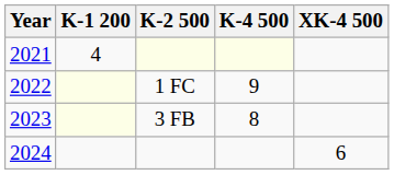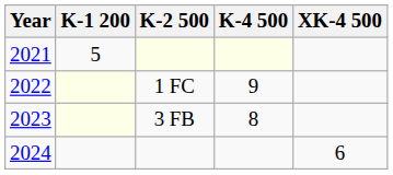2021 | K-1 200: 4 -> 5
